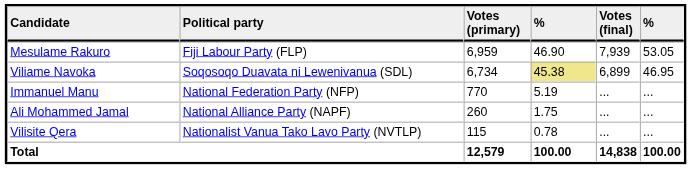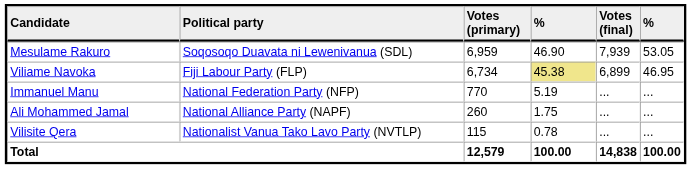Mesulame Rakuro | Political party: Fiji Labour Party (FLP) -> Soqosoqo Duavata ni Lewenivanua (SDL)
Viliame Navoka | Political party: Soqosoqo Duavata ni Lewenivanua (SDL) -> Fiji Labour Party (FLP)
